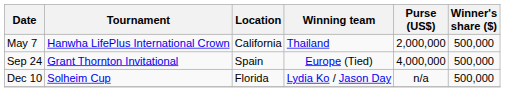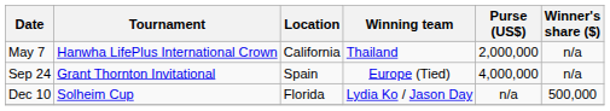May 7 | Winner's share ($): 500,000 -> n/a
Sep 24 | Winner's share ($): 500,000 -> n/a
